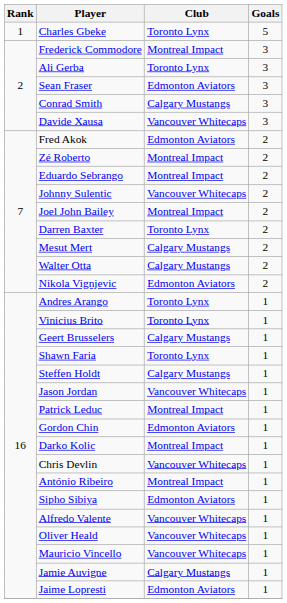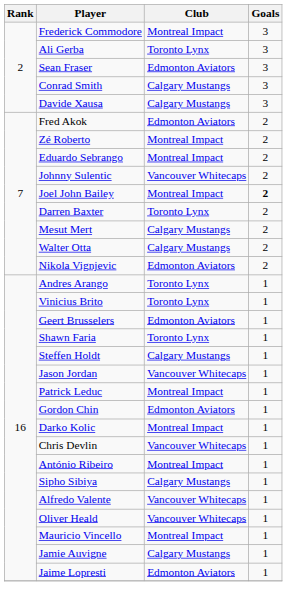- row: 1 | Charles Gbeke | Toronto Lynx | 5
Davide Xausa | Club: Vancouver Whitecaps -> Calgary Mustangs
Joel John Bailey | Goals: normal -> bold
Geert Brusselers | Club: Calgary Mustangs -> Edmonton Aviators
Sipho Sibiya | Club: Edmonton Aviators -> Calgary Mustangs
Mauricio Vincello | Club: Vancouver Whitecaps -> Montreal Impact
